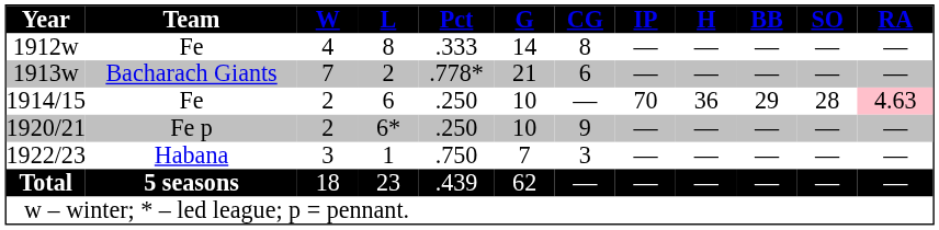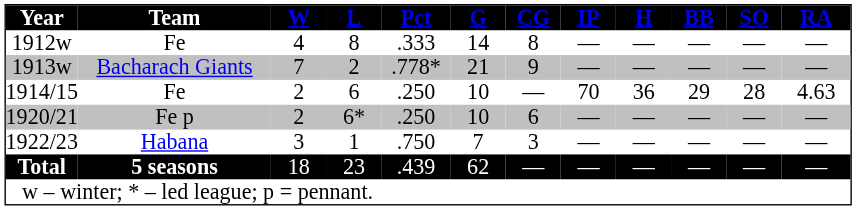1913w | CG: 6 -> 9
1914/15 | RA: pink background -> no background
1920/21 | CG: 9 -> 6
